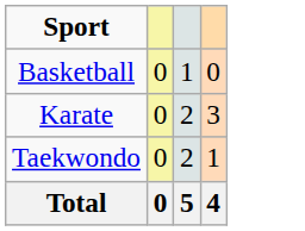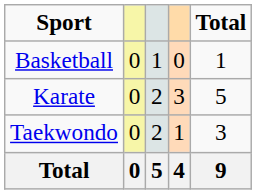+ column: Total | 1 | 5 | 3 | 9
